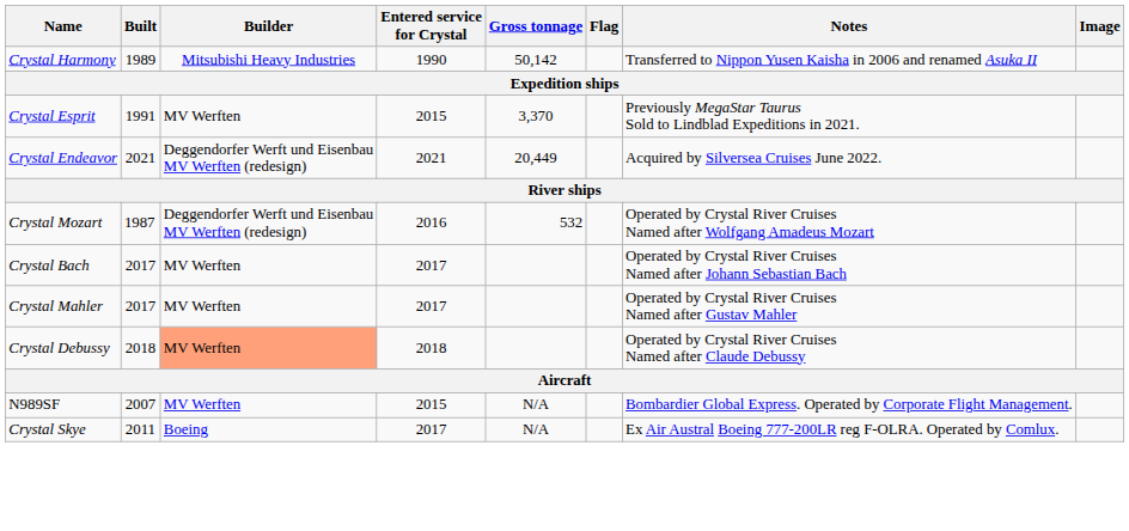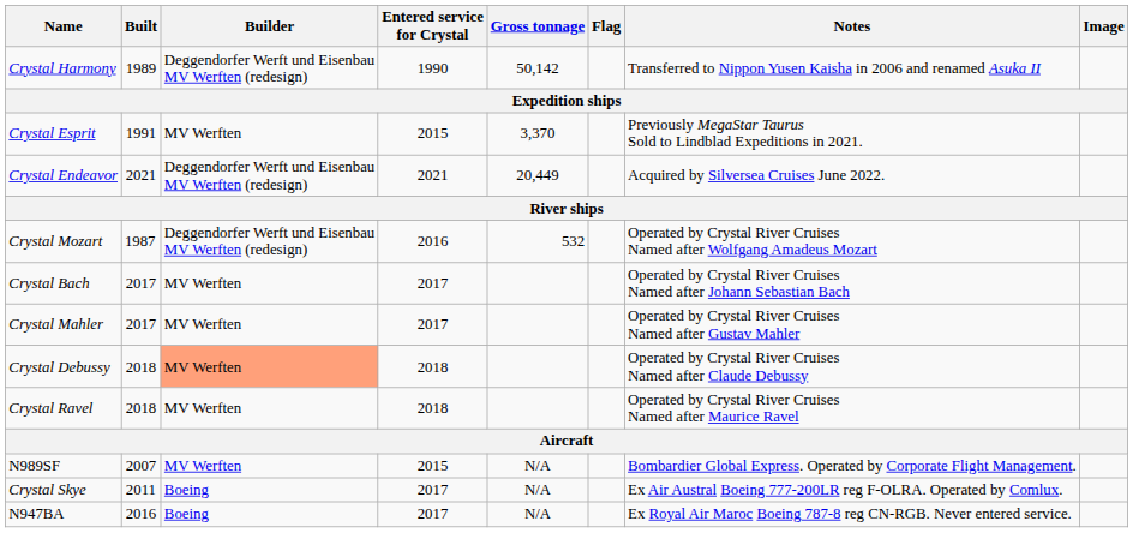Crystal Harmony | Builder: Mitsubishi Heavy Industries -> Deggendorfer Werft und Eisenbau MV Werften (redesign)
+ row: Crystal Ravel | 2018 | MV Werften | 2018 | Operated by Crystal River Cruises Named after Maurice Ravel
+ row: N947BA | 2016 | Boeing | 2017 | N/A | Ex Royal Air Maroc Boeing 787-8 reg CN-RGB. Never entered service.
